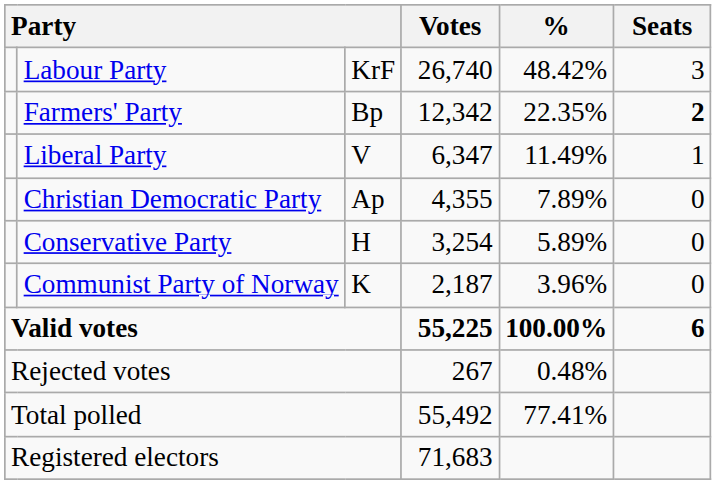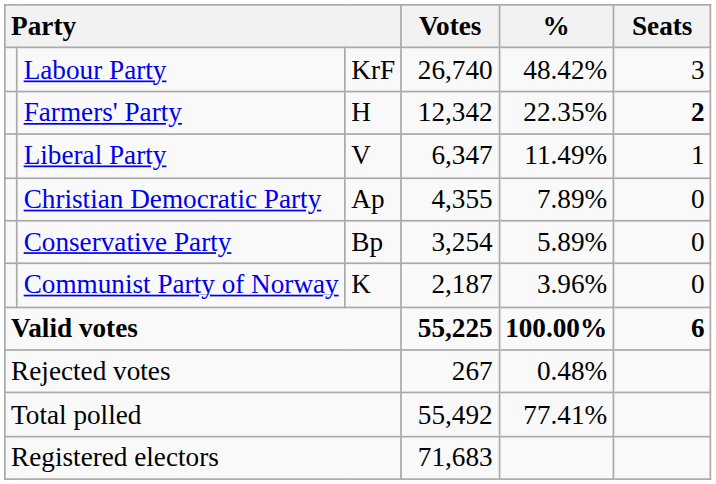Farmers' Party | column 3: Bp -> H
Conservative Party | column 3: H -> Bp
